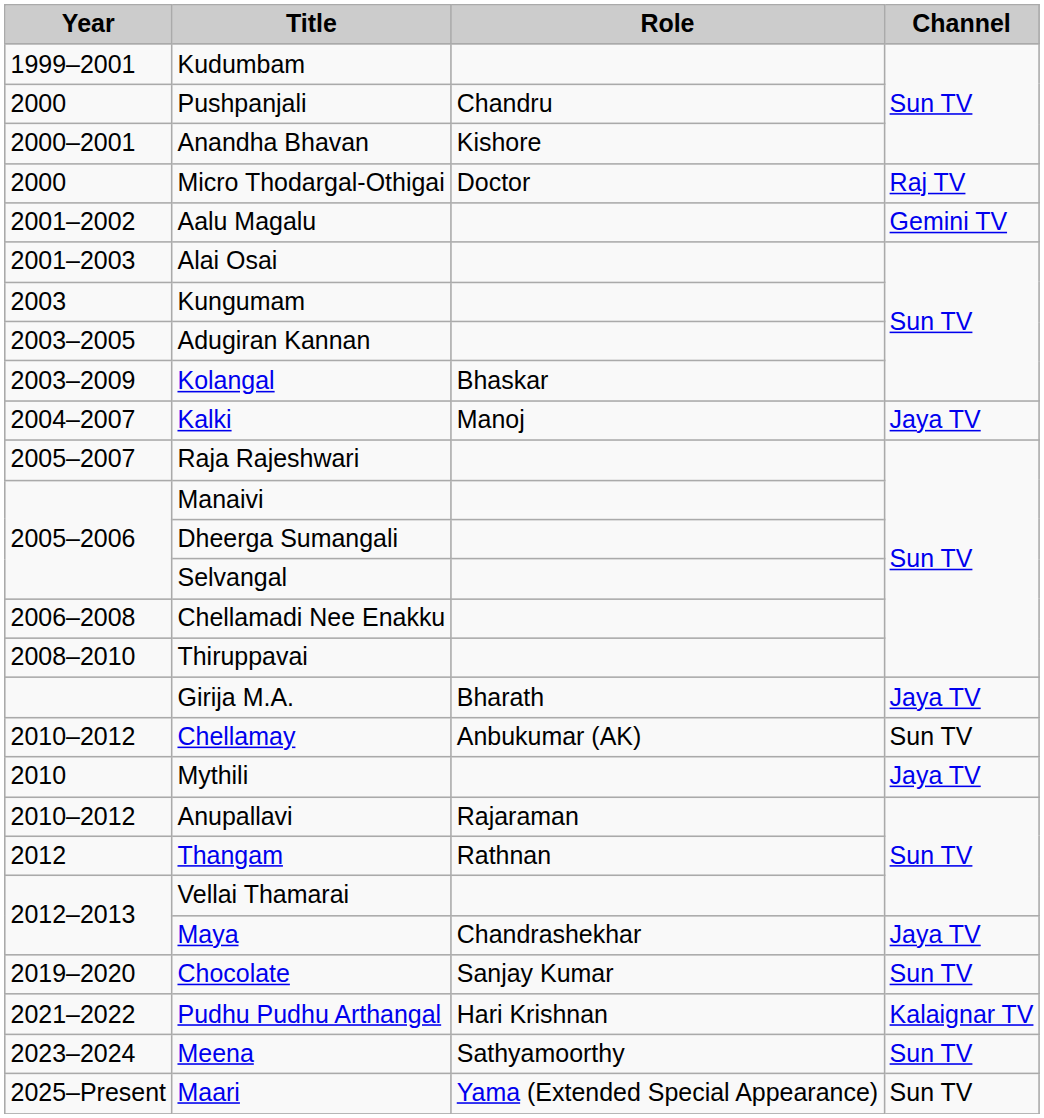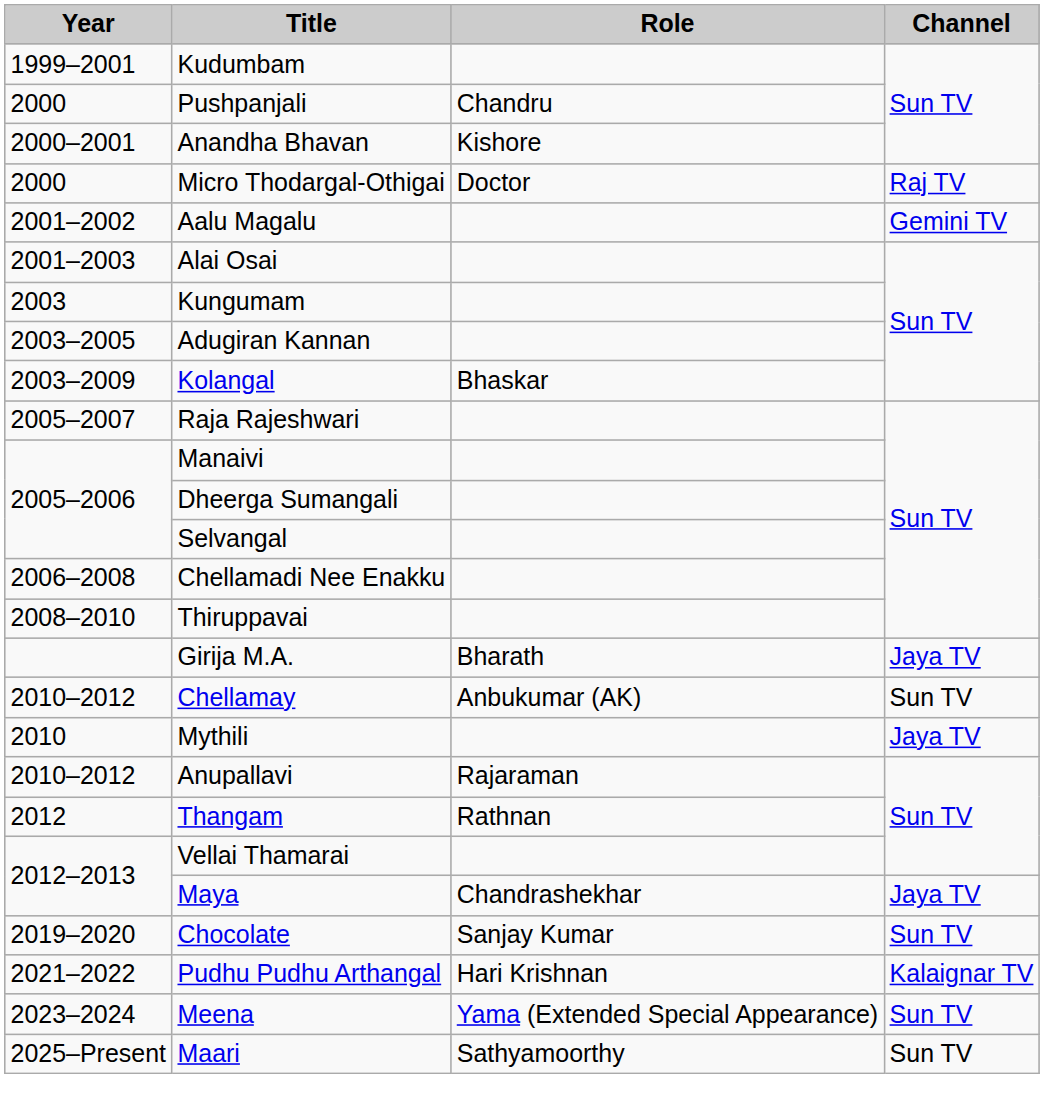- row: 2004–2007 | Kalki | Manoj | Jaya TV
Meena | Role: Sathyamoorthy -> Yama (Extended Special Appearance)
Maari | Role: Yama (Extended Special Appearance) -> Sathyamoorthy
